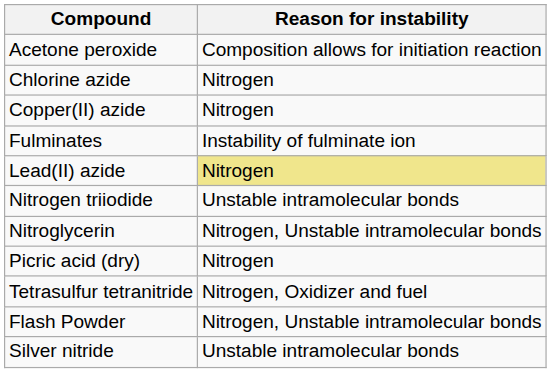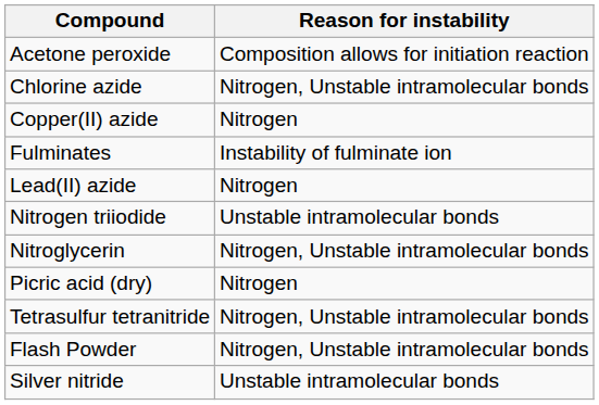Chlorine azide | Reason for instability: Nitrogen -> Nitrogen, Unstable intramolecular bonds
Lead(II) azide | Reason for instability: khaki background -> no background
Tetrasulfur tetranitride | Reason for instability: Nitrogen, Oxidizer and fuel -> Nitrogen, Unstable intramolecular bonds
